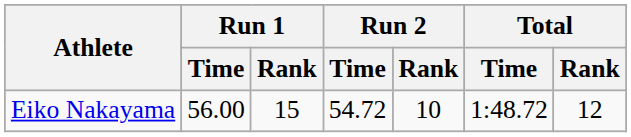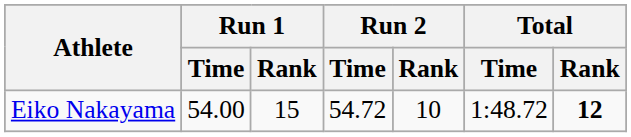Eiko Nakayama | Run 1 / Time: 56.00 -> 54.00
Eiko Nakayama | Total / Rank: normal -> bold
